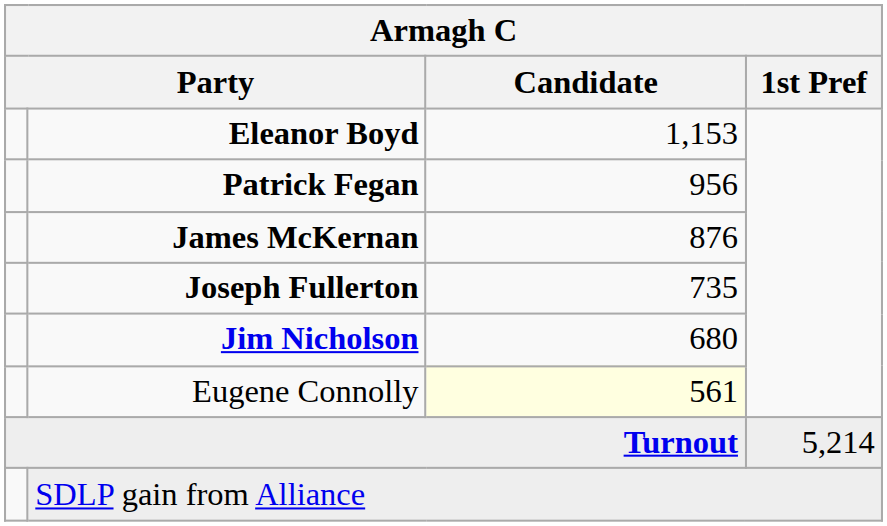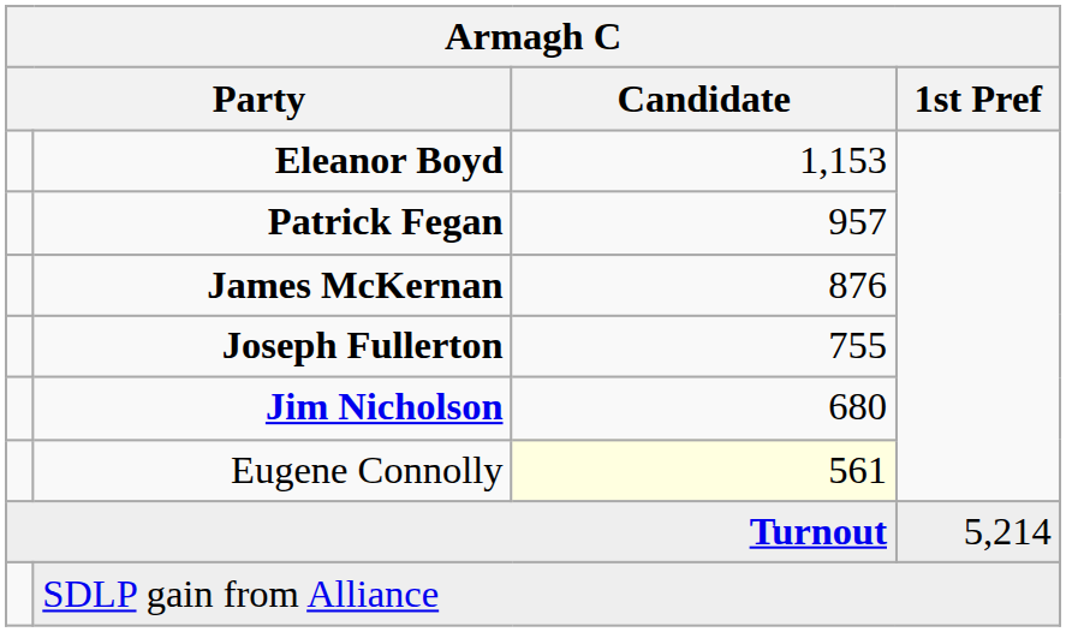Patrick Fegan | Candidate: 956 -> 957
Joseph Fullerton | Candidate: 735 -> 755
